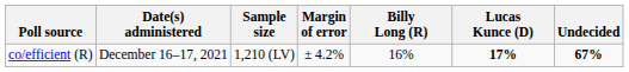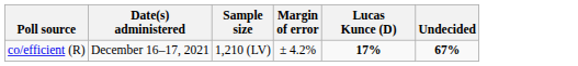- column: Billy Long (R) | 16%
